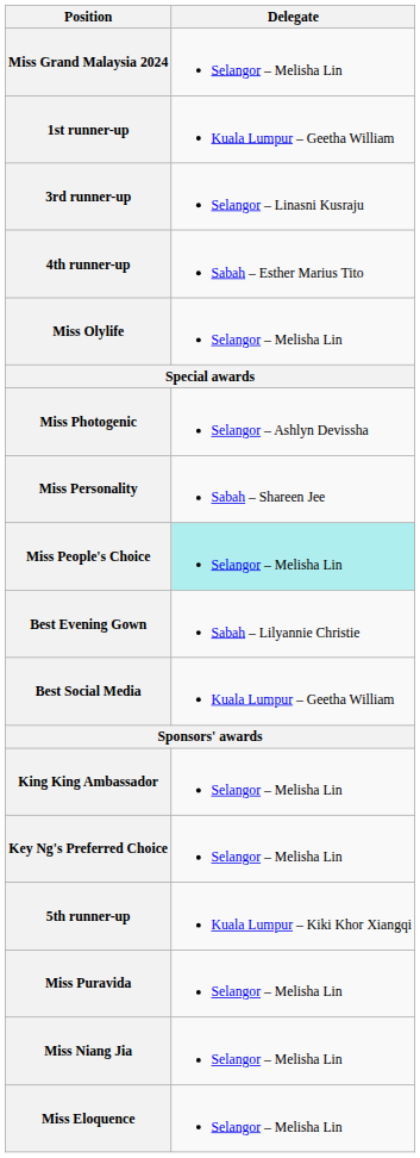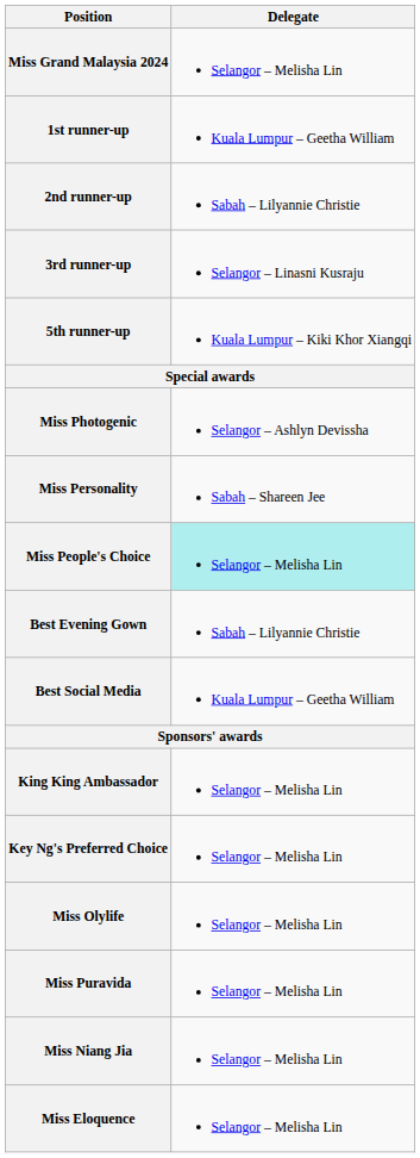+ row: 2nd runner-up | Sabah – Lilyannie Christie
- row: 4th runner-up | Sabah – Esther Marius Tito
rows swapped: 5th runner-up <-> Miss Olylife
